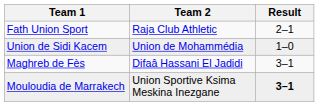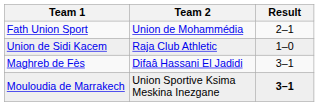Fath Union Sport | Team 2: Raja Club Athletic -> Union de Mohammédia
Union de Sidi Kacem | Team 2: Union de Mohammédia -> Raja Club Athletic
